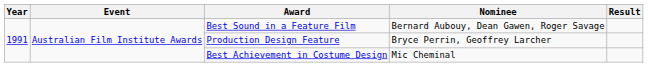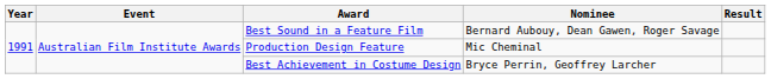Production Design Feature | Nominee: Bryce Perrin, Geoffrey Larcher -> Mic Cheminal
Best Achievement in Costume Design | Nominee: Mic Cheminal -> Bryce Perrin, Geoffrey Larcher
